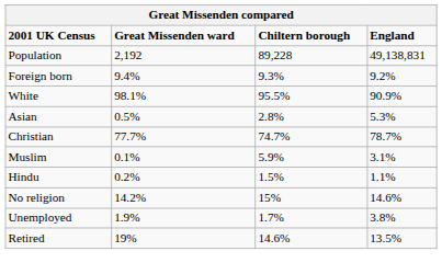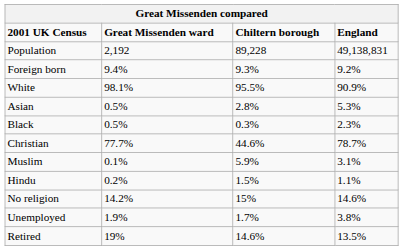+ row: Black | 0.5% | 0.3% | 2.3%
Christian | Chiltern borough: 74.7% -> 44.6%
